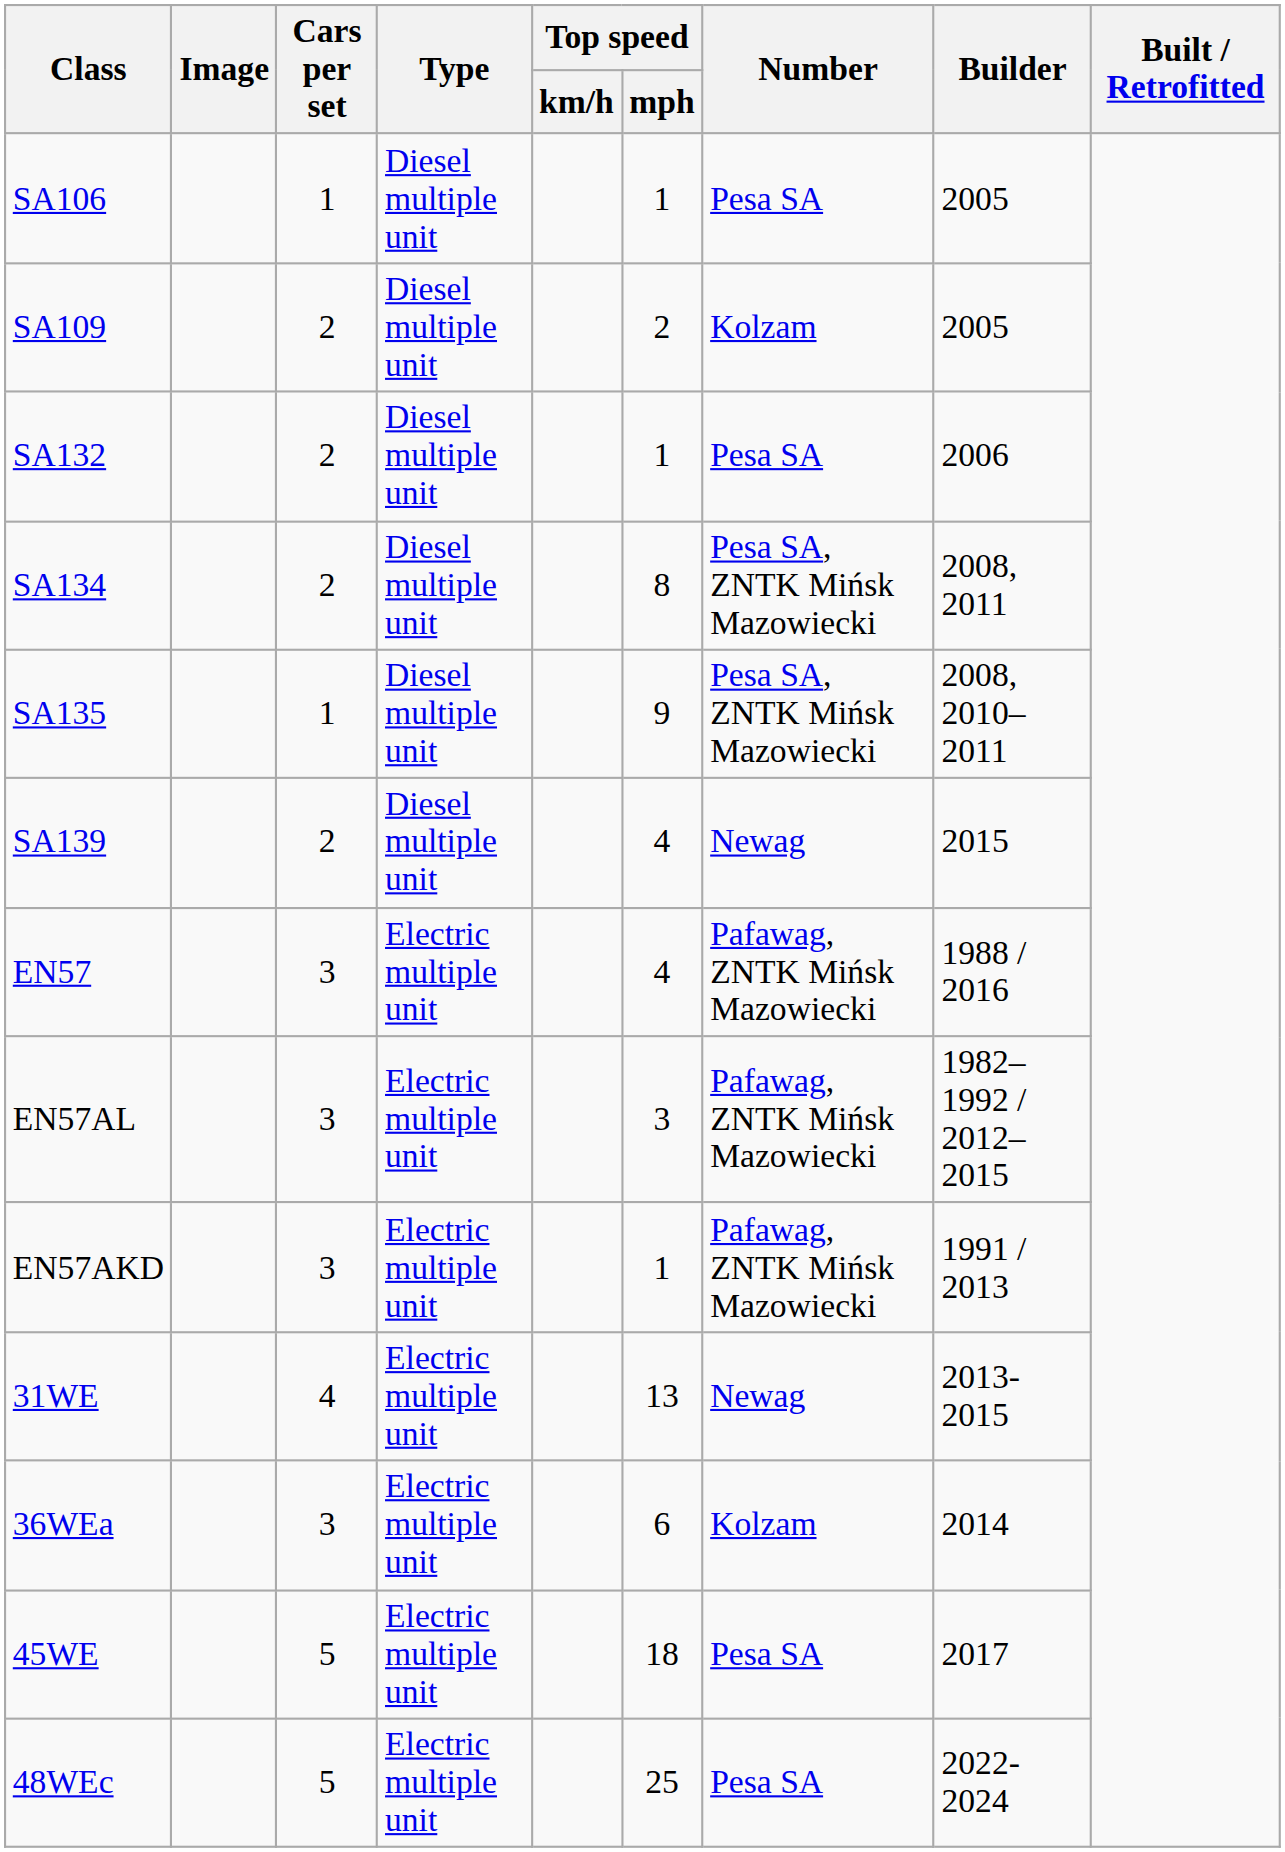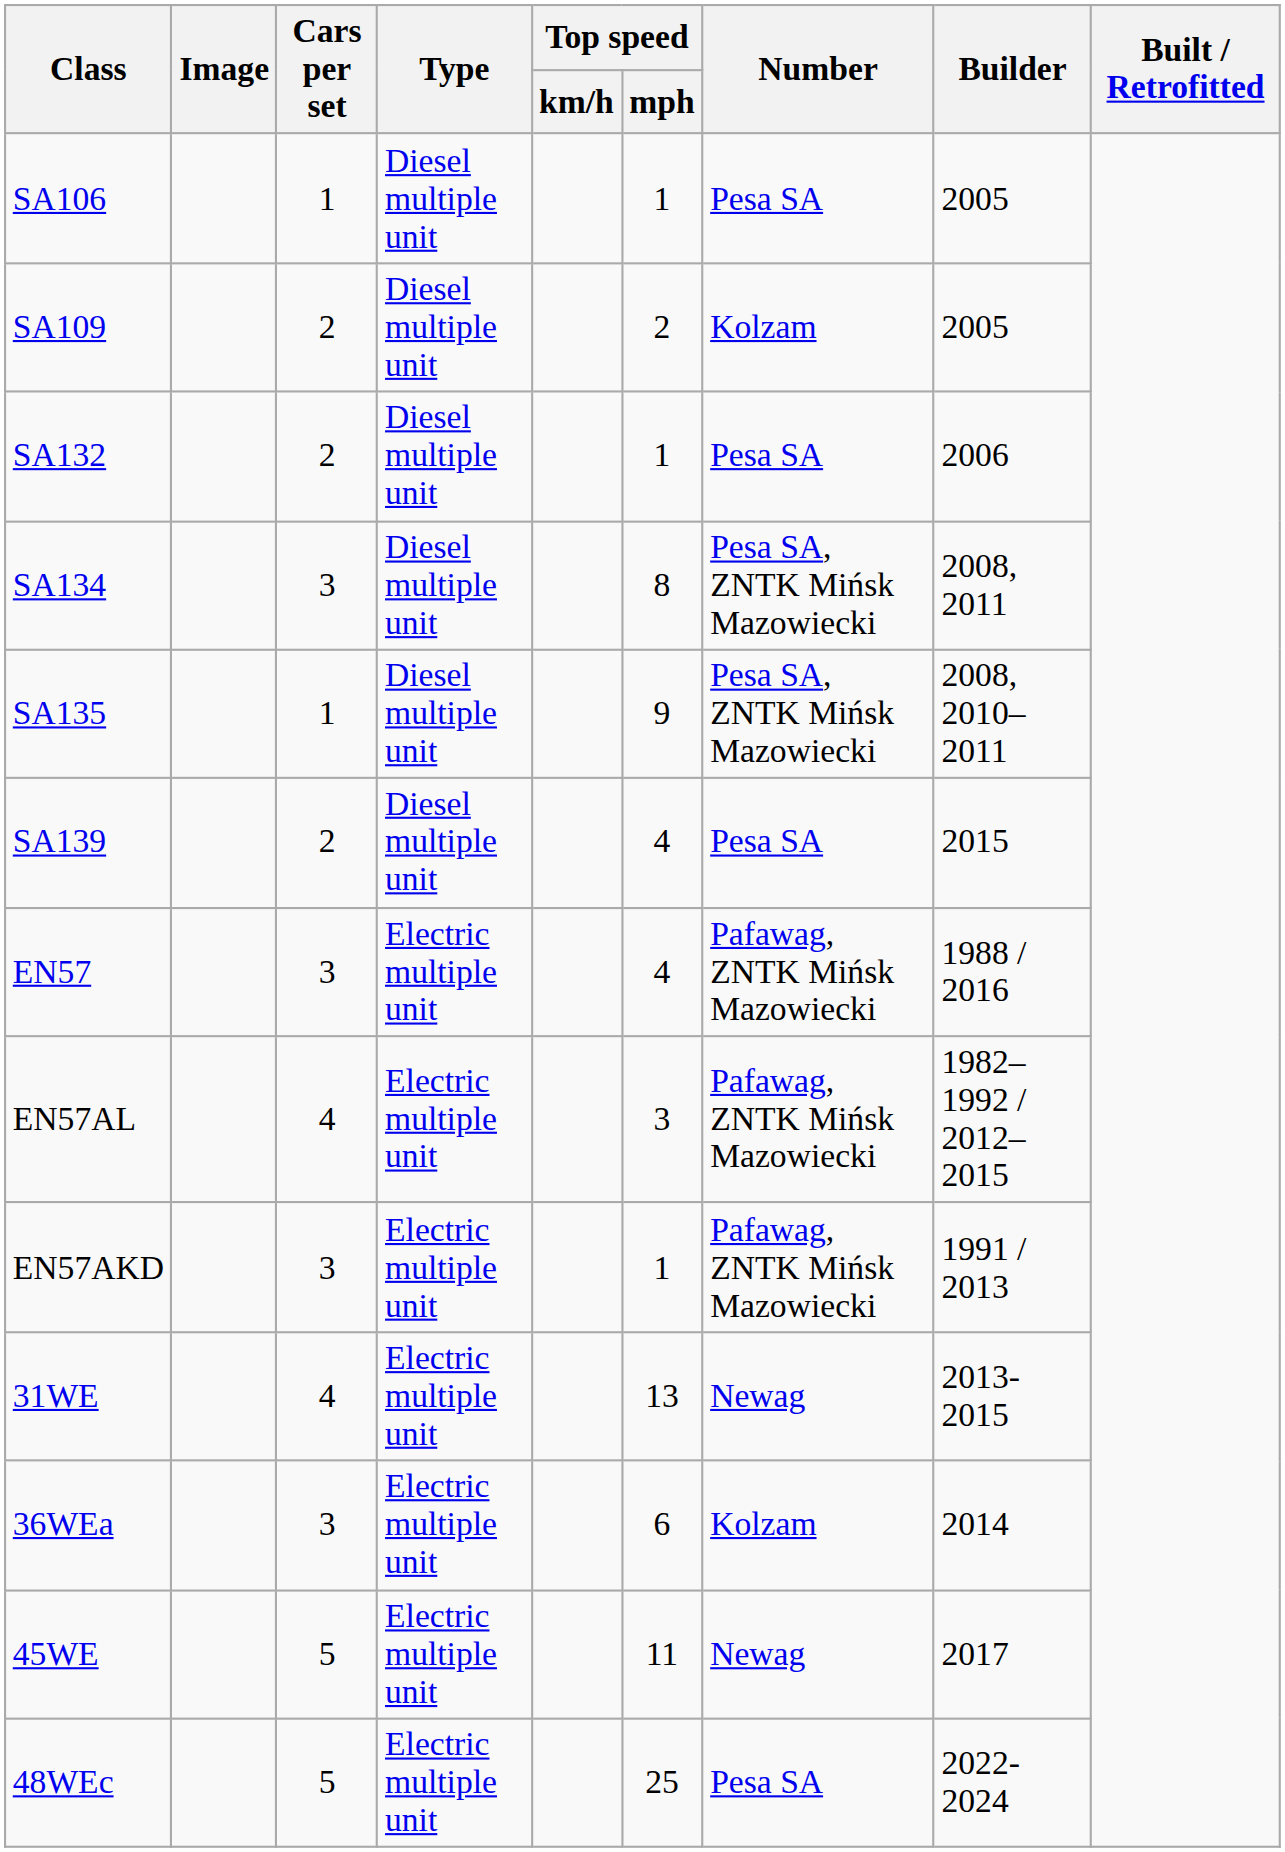SA134 | Cars per set: 2 -> 3
SA139 | Number: Newag -> Pesa SA
EN57AL | Cars per set: 3 -> 4
45WE | Top speed / mph: 18 -> 11
45WE | Number: Pesa SA -> Newag
